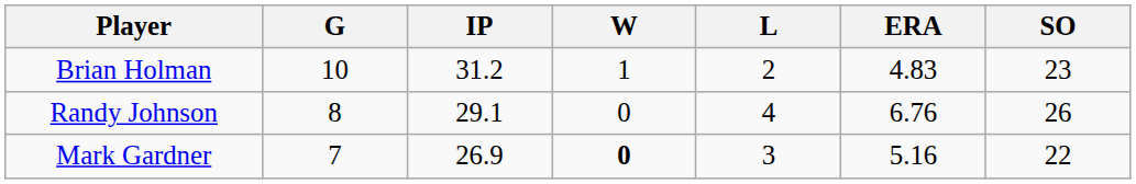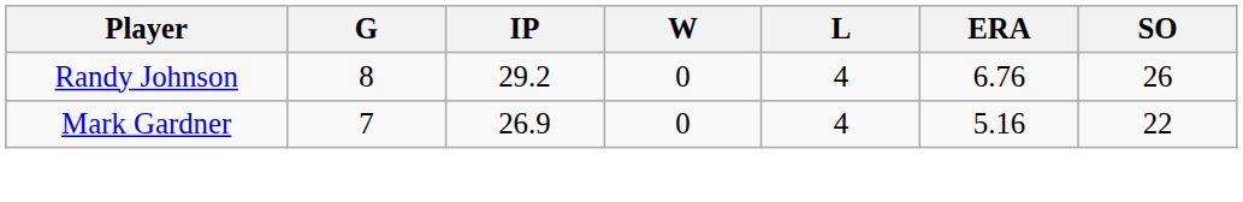- row: Brian Holman | 10 | 31.2 | 1 | 2 | 4.83 | 23
Randy Johnson | IP: 29.1 -> 29.2
Mark Gardner | W: bold -> normal
Mark Gardner | L: 3 -> 4
